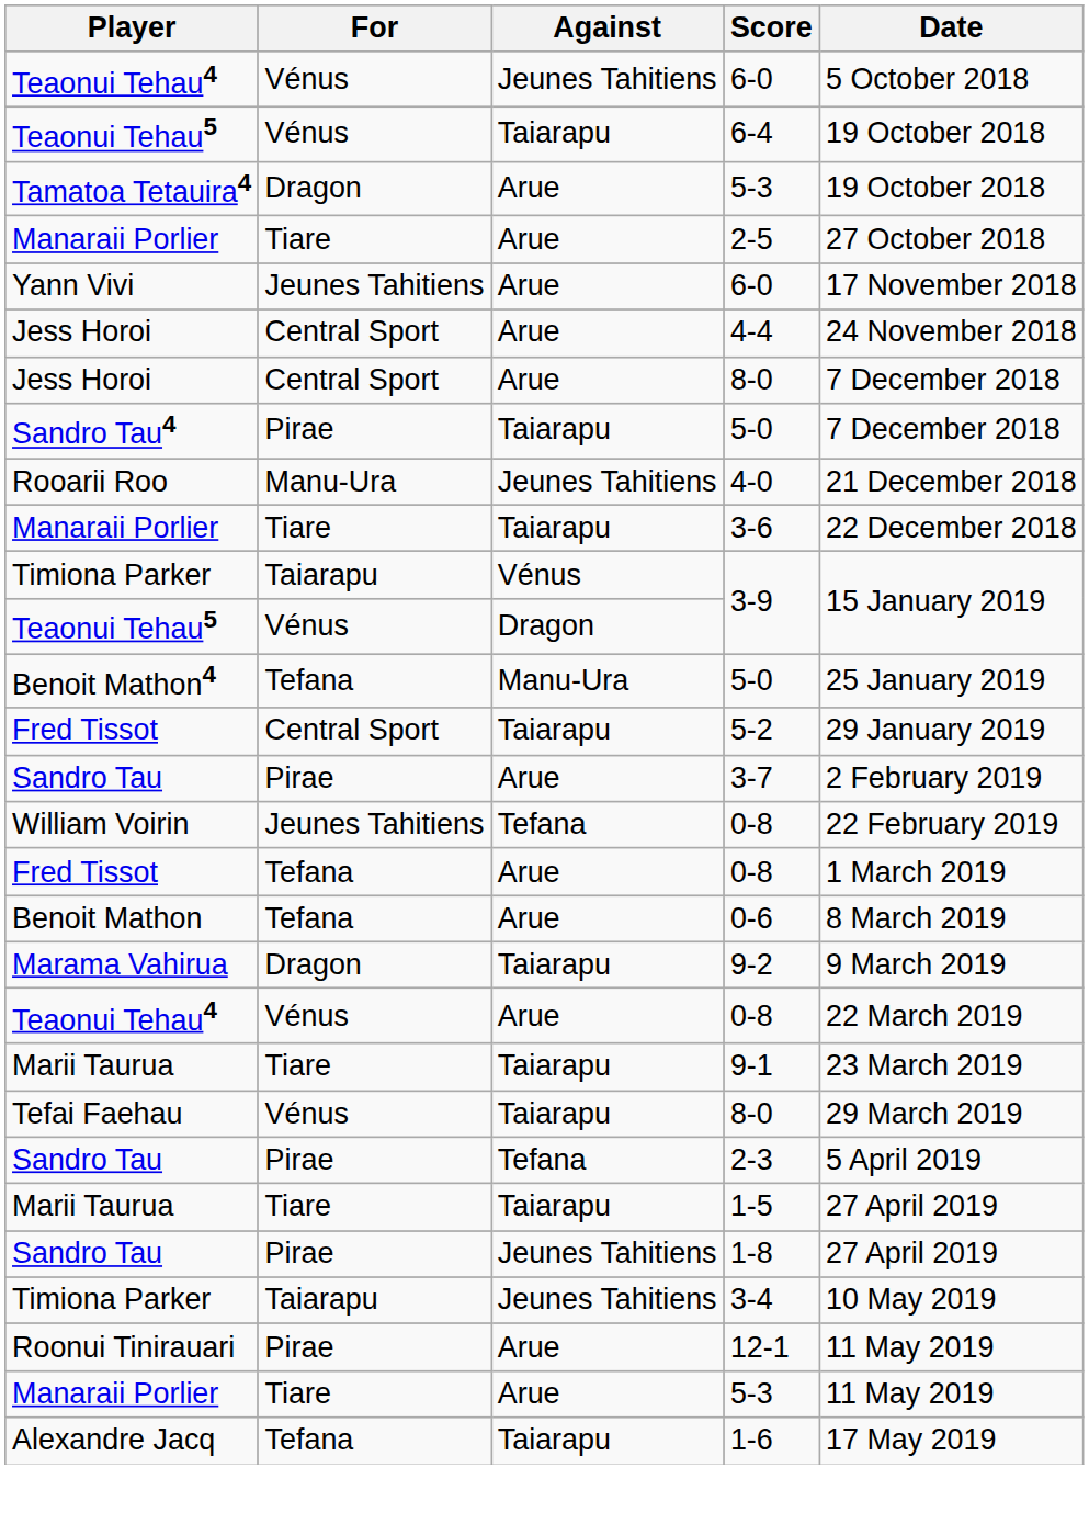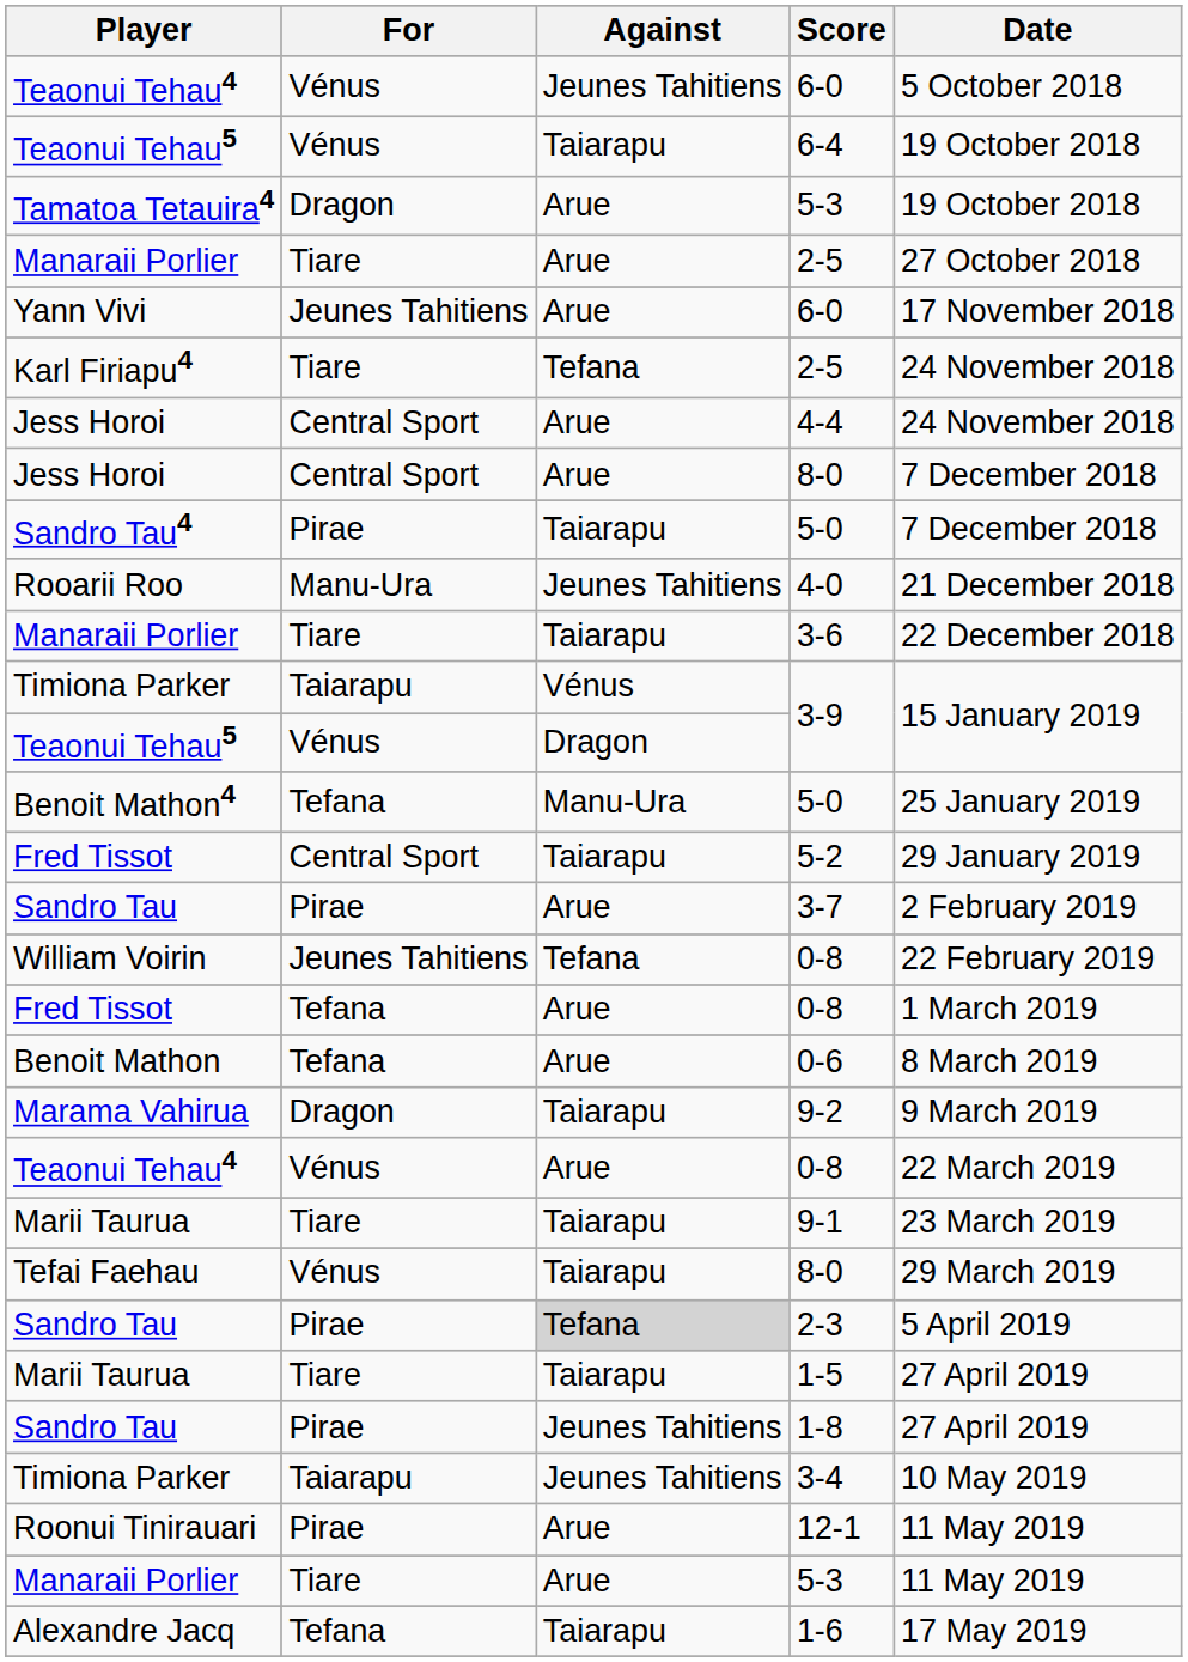+ row: Karl Firiapu4 | Tiare | Tefana | 2-5 | 24 November 2018
2-3 | Against: no background -> lightgrey background
